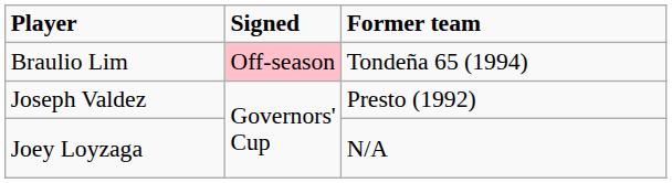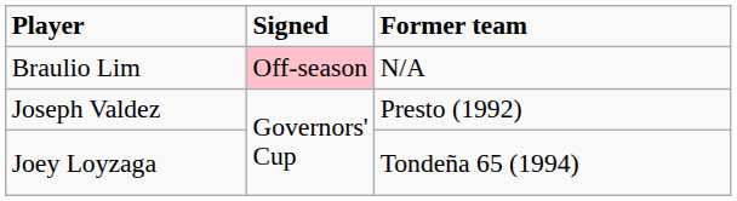Braulio Lim | Former team: Tondeña 65 (1994) -> N/A
Joey Loyzaga | Former team: N/A -> Tondeña 65 (1994)
